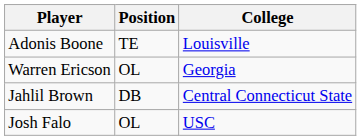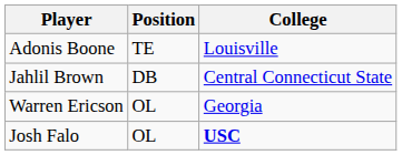rows swapped: Jahlil Brown <-> Warren Ericson
Josh Falo | College: normal -> bold
